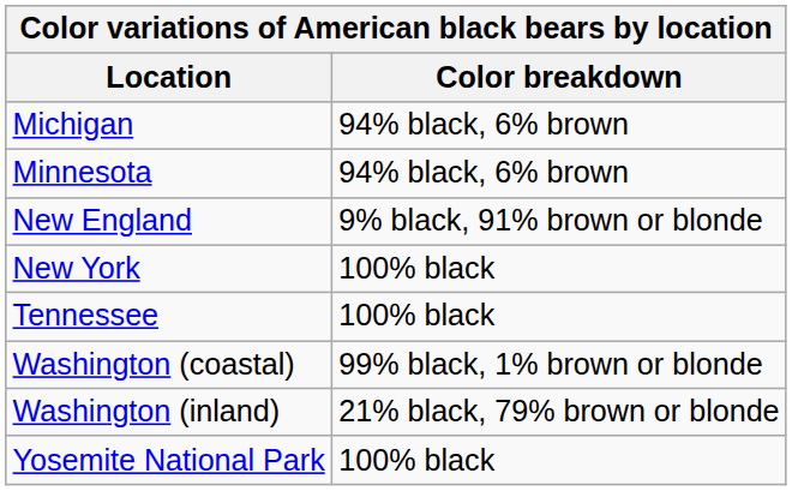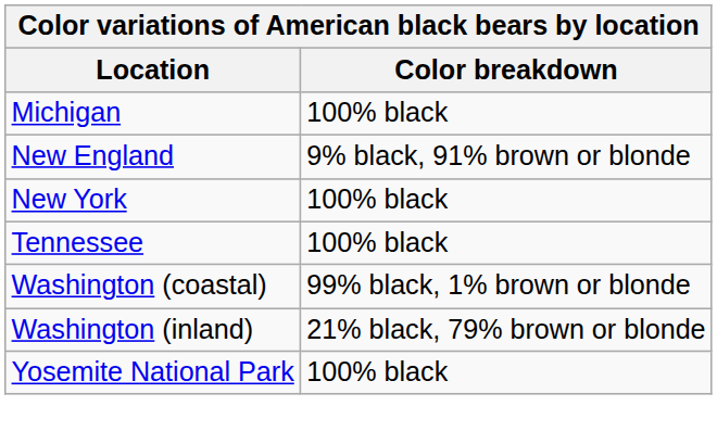Michigan | Color breakdown: 94% black, 6% brown -> 100% black
- row: Minnesota | 94% black, 6% brown
